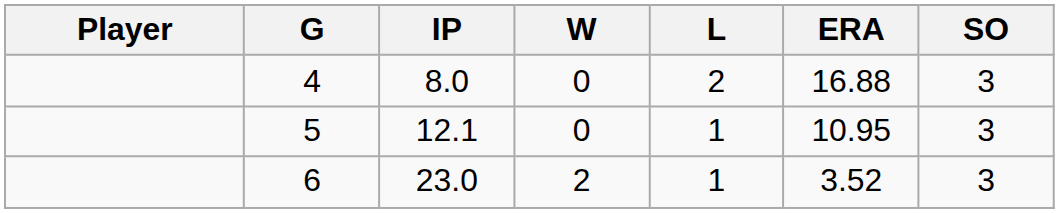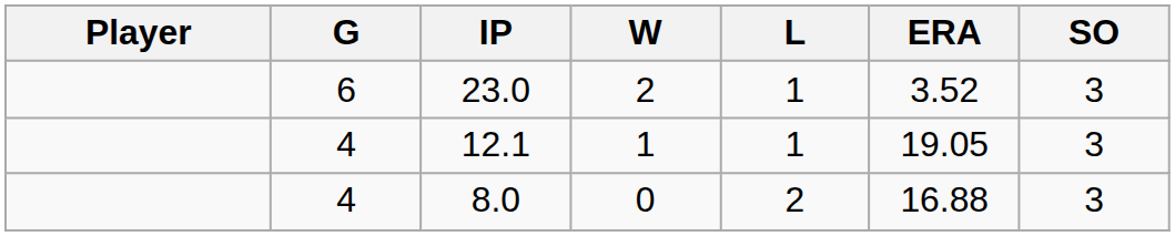rows swapped: 23.0 <-> 8.0
12.1 | G: 5 -> 4
12.1 | W: 0 -> 1
12.1 | ERA: 10.95 -> 19.05
